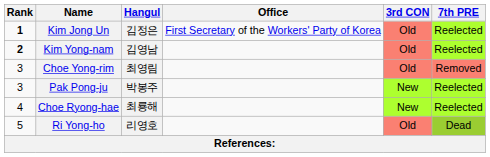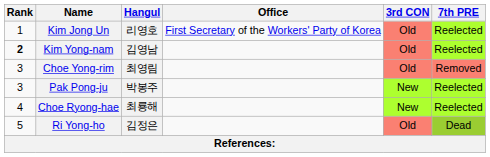Kim Jong Un | Rank: bold -> normal
Kim Jong Un | Hangul: 김정은 -> 리영호
Ri Yong-ho | Hangul: 리영호 -> 김정은
